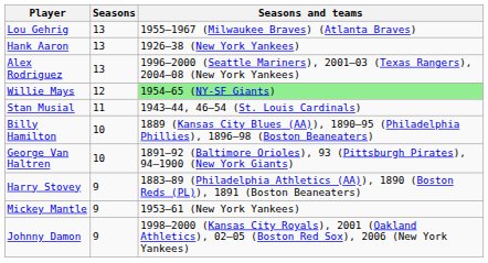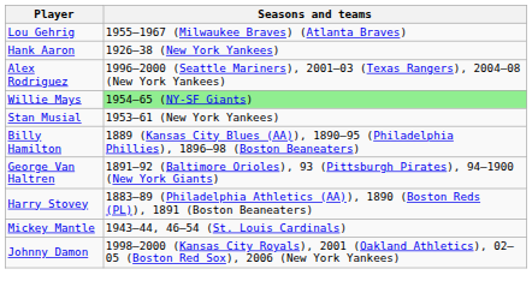- column: Seasons | 13 | 13 | 13 | 12 | 11 | 10 | 10 | 9 | 9 | 9
Stan Musial | Seasons and teams: 1943–44, 46–54 (St. Louis Cardinals) -> 1953–61 (New York Yankees)
Mickey Mantle | Seasons and teams: 1953–61 (New York Yankees) -> 1943–44, 46–54 (St. Louis Cardinals)
